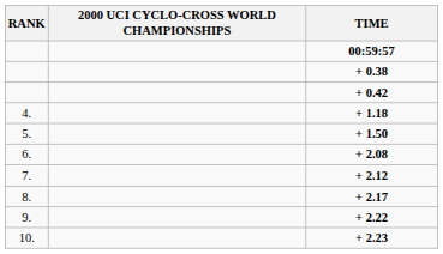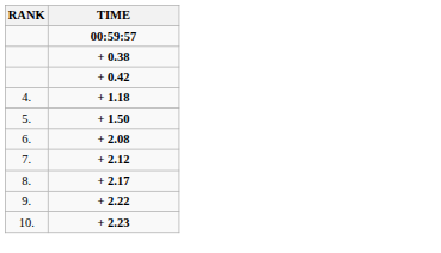- column: 2000 UCI CYCLO-CROSS WORLD CHAMPIONSHIPS
